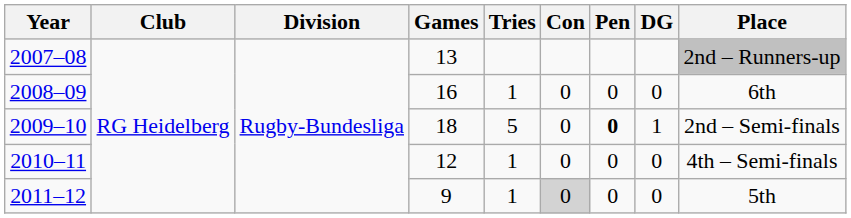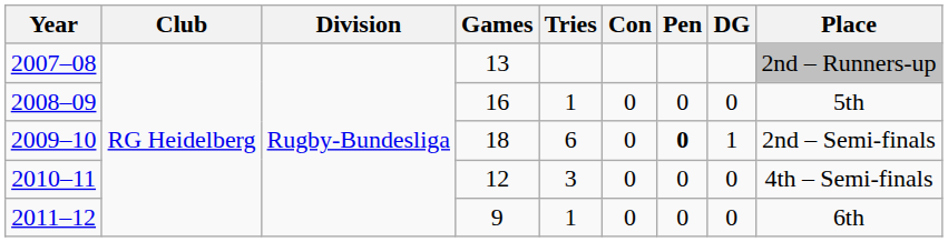2008–09 | Place: 6th -> 5th
2009–10 | Tries: 5 -> 6
2010–11 | Tries: 1 -> 3
2011–12 | Con: lightgrey background -> no background
2011–12 | Place: 5th -> 6th
